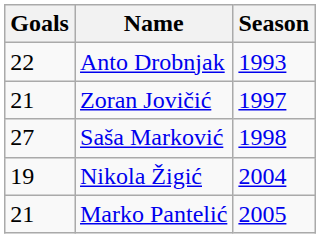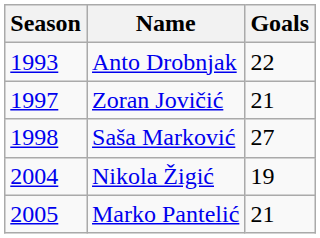columns swapped: Season <-> Goals
